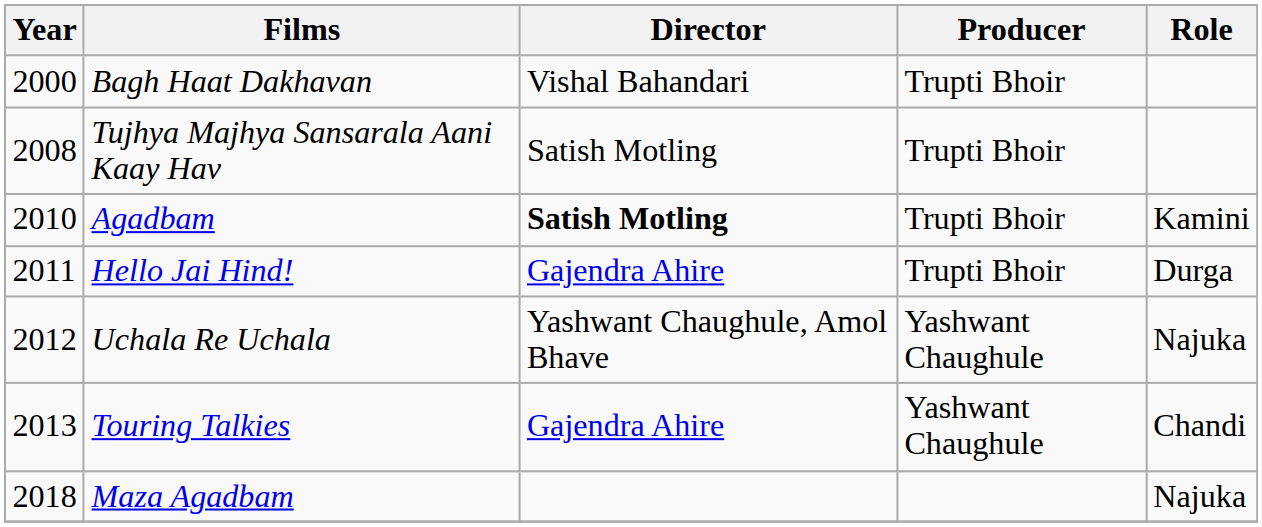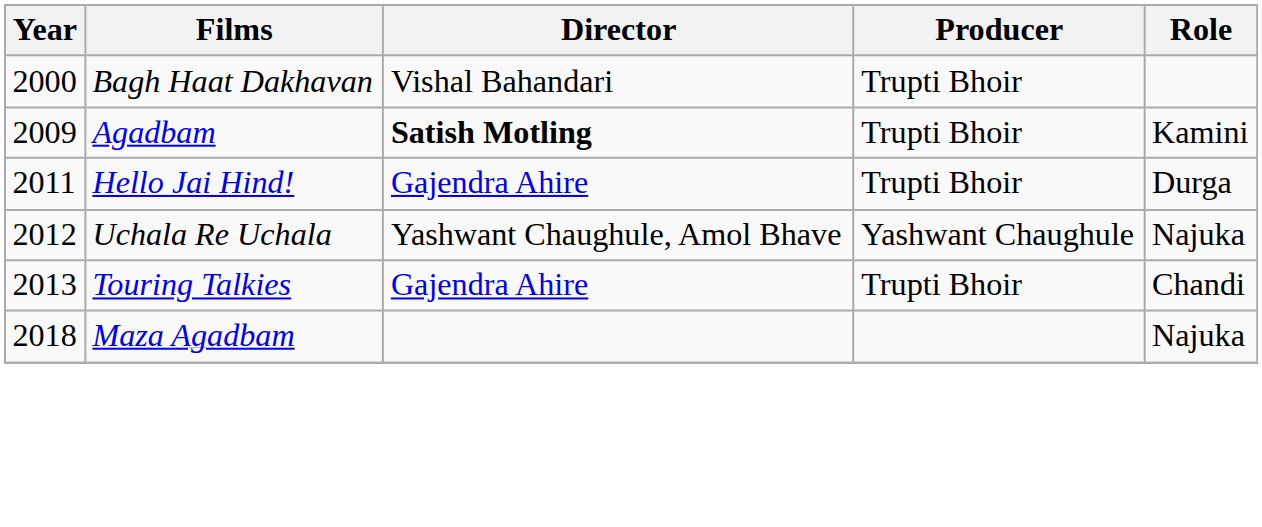- row: 2008 | Tujhya Majhya Sansarala Aani Kaay Hav | Satish Motling | Trupti Bhoir
Agadbam | Year: 2010 -> 2009
Touring Talkies | Producer: Yashwant Chaughule -> Trupti Bhoir
